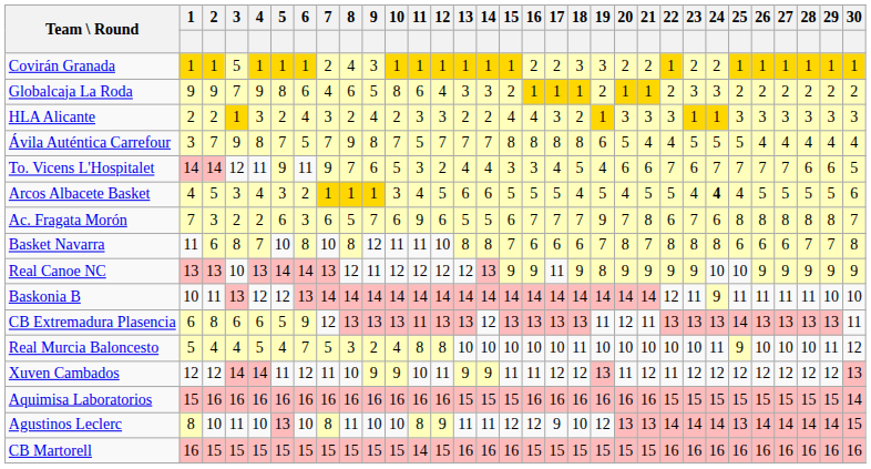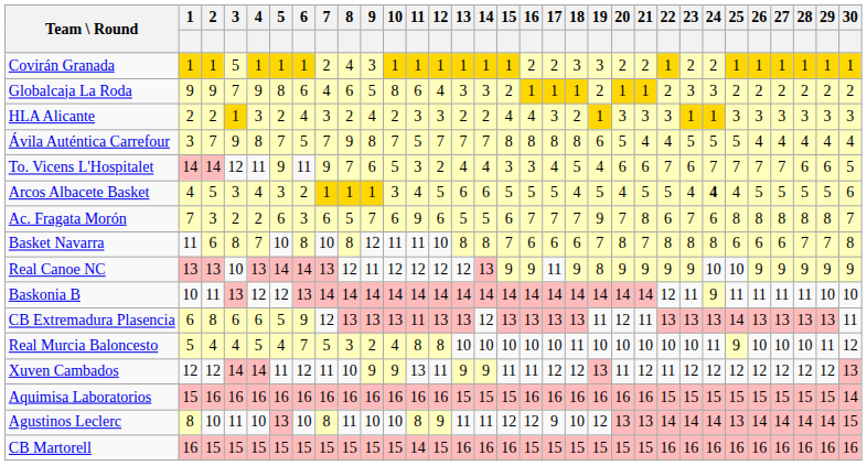Xuven Cambados | 11: 10 -> 13
